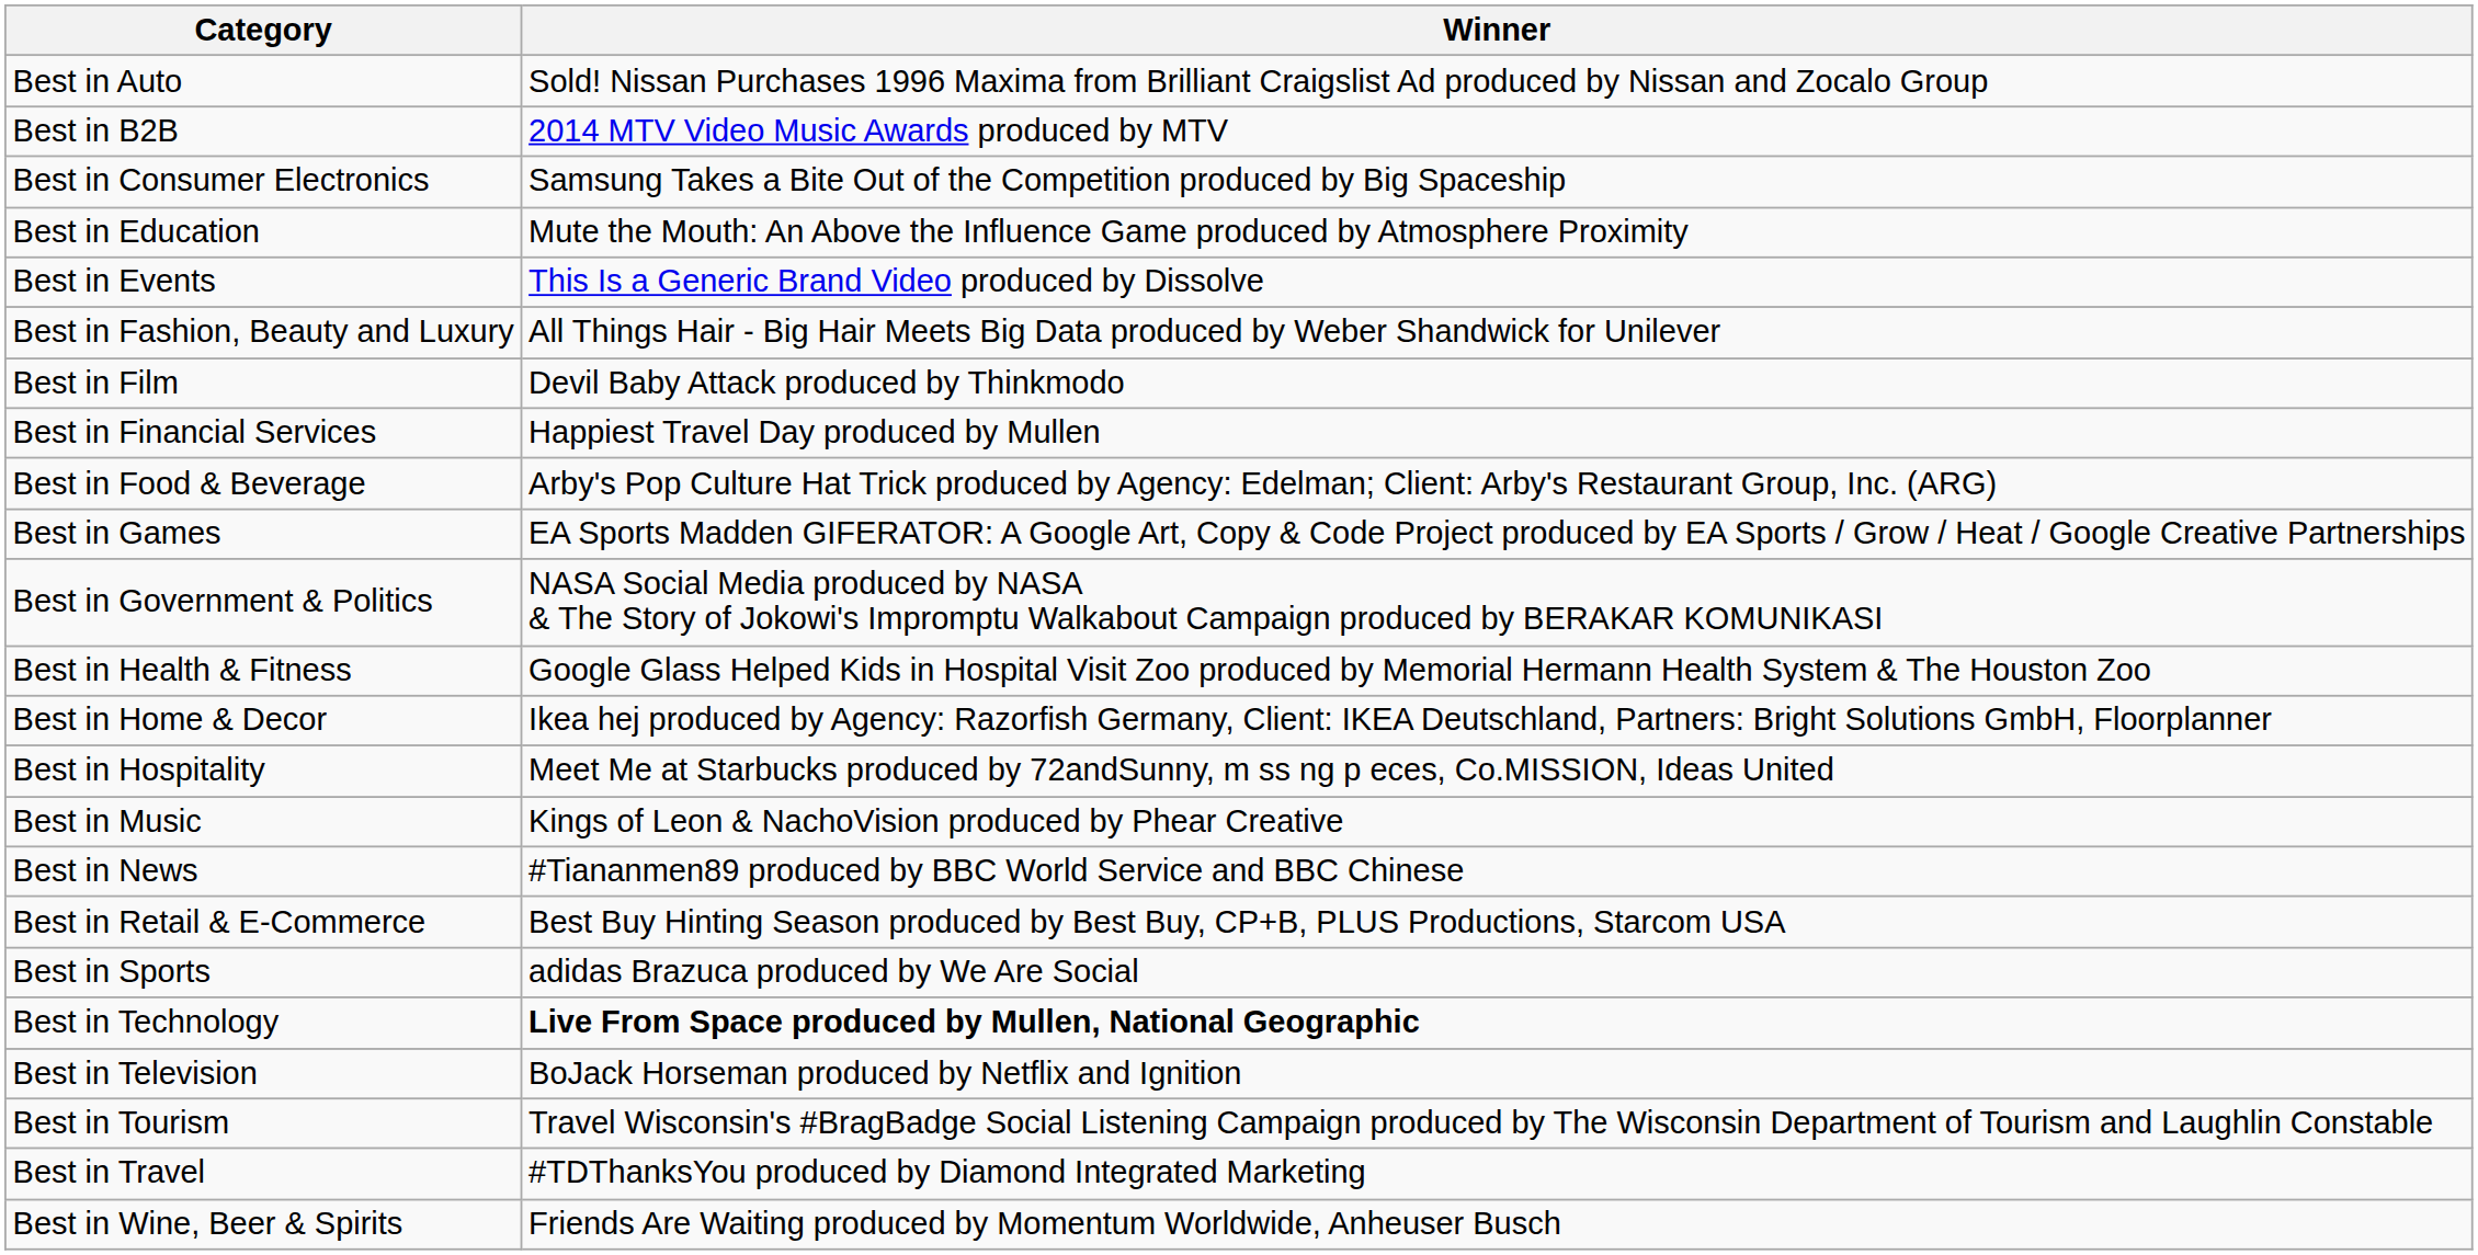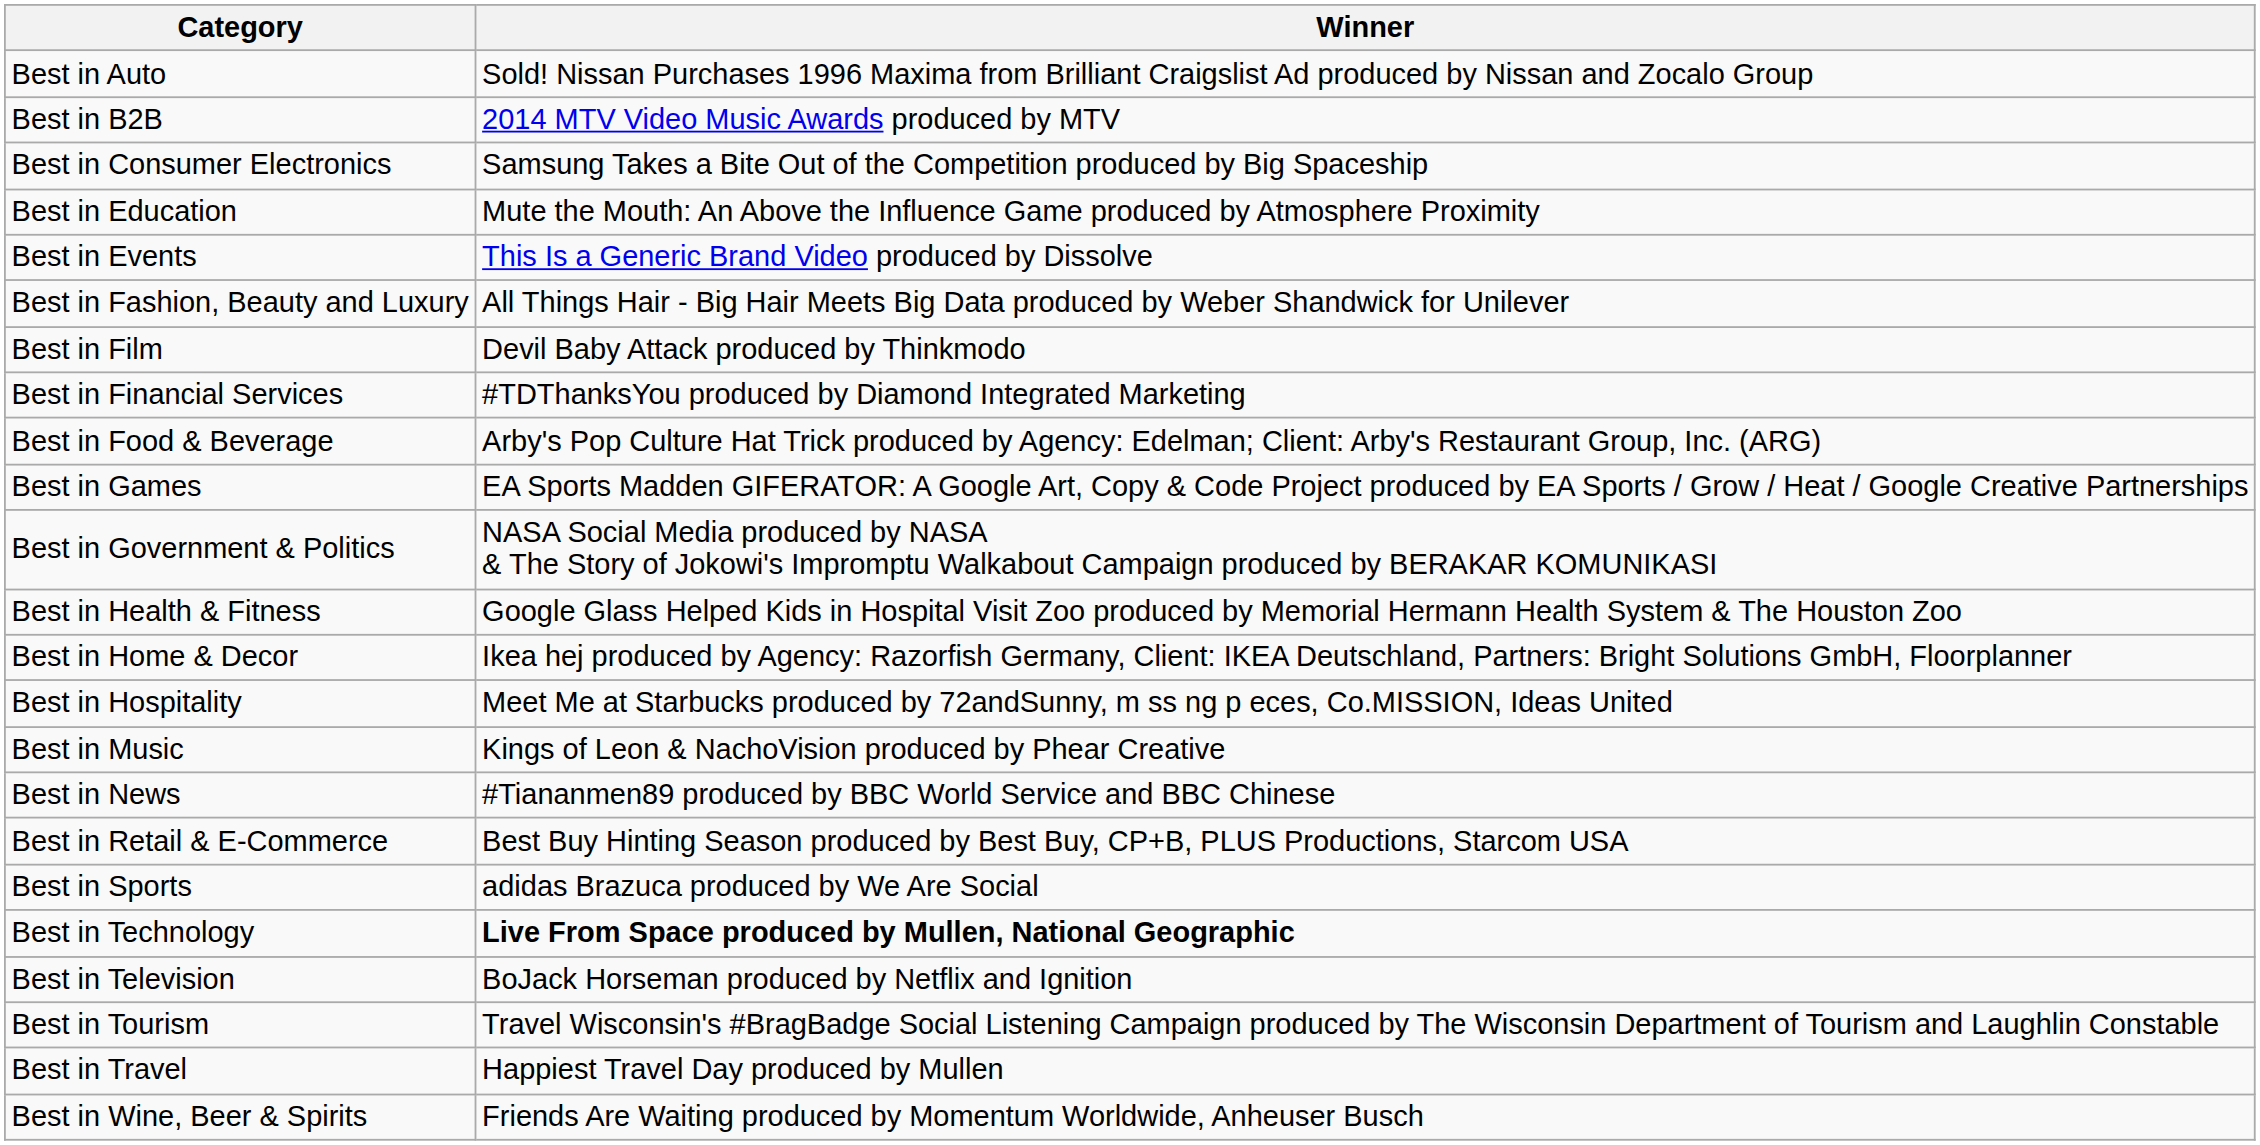Best in Financial Services | Winner: Happiest Travel Day produced by Mullen -> #TDThanksYou produced by Diamond Integrated Marketing
Best in Travel | Winner: #TDThanksYou produced by Diamond Integrated Marketing -> Happiest Travel Day produced by Mullen
